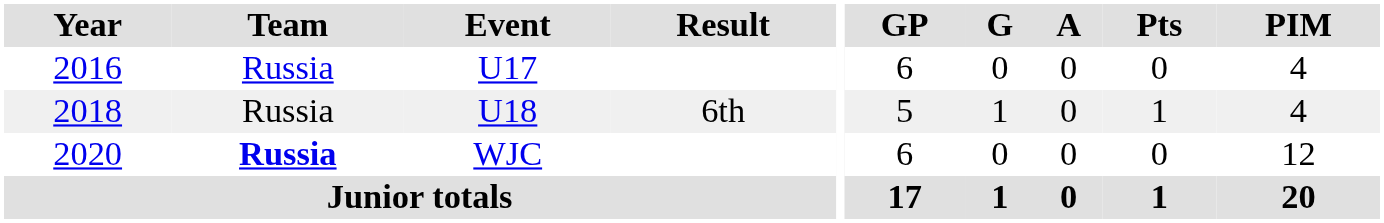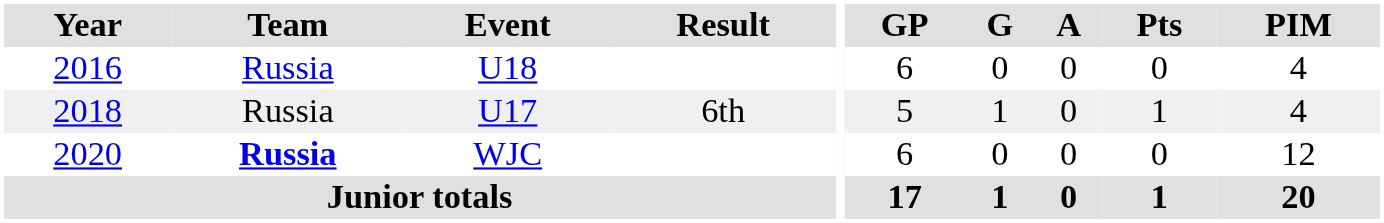2016 | Event: U17 -> U18
2018 | Event: U18 -> U17
